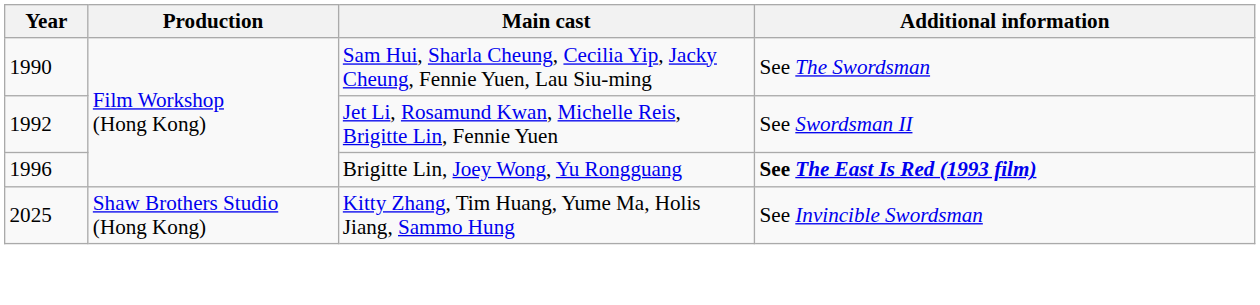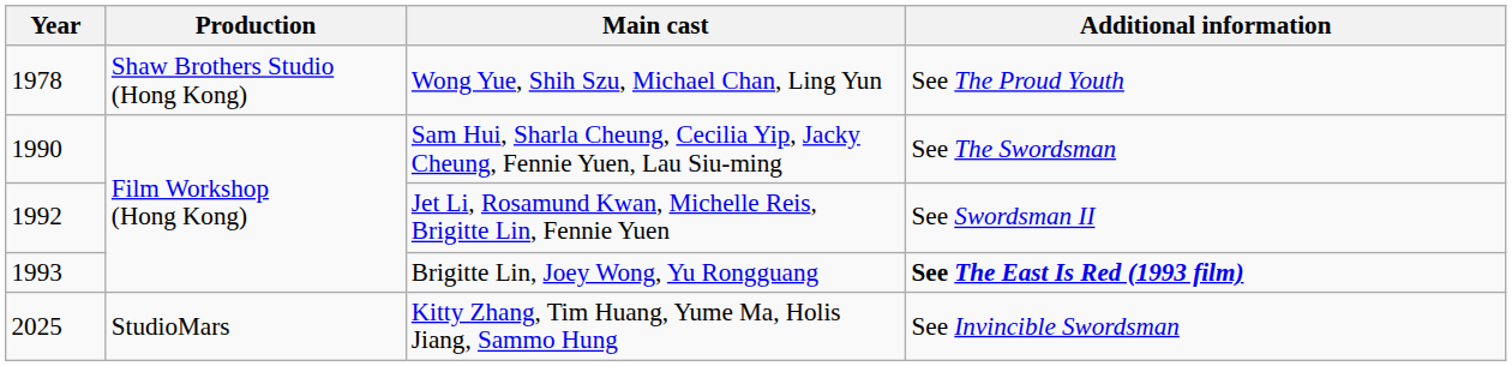+ row: 1978 | Shaw Brothers Studio (Hong Kong) | Wong Yue, Shih Szu, Michael Chan, Ling Yun | See The Proud Youth
Brigitte Lin, Joey Wong, Yu Rongguang | Year: 1996 -> 1993
Kitty Zhang, Tim Huang, Yume Ma, Holis Jiang, Sammo Hung | Production: Shaw Brothers Studio (Hong Kong) -> StudioMars
